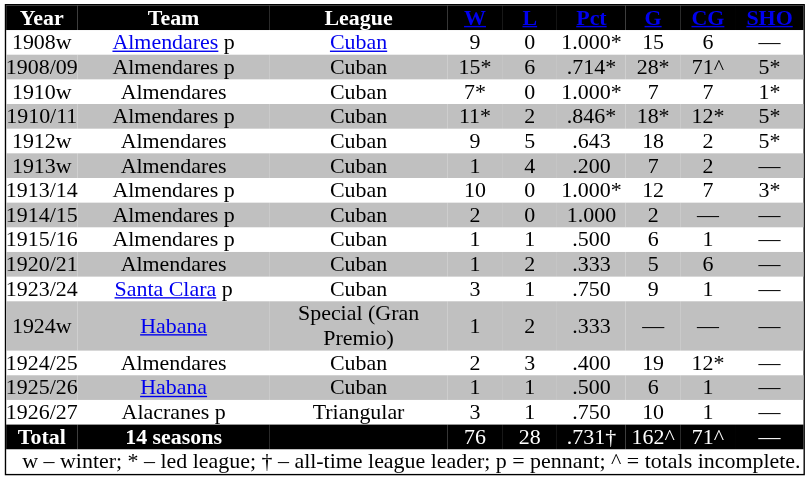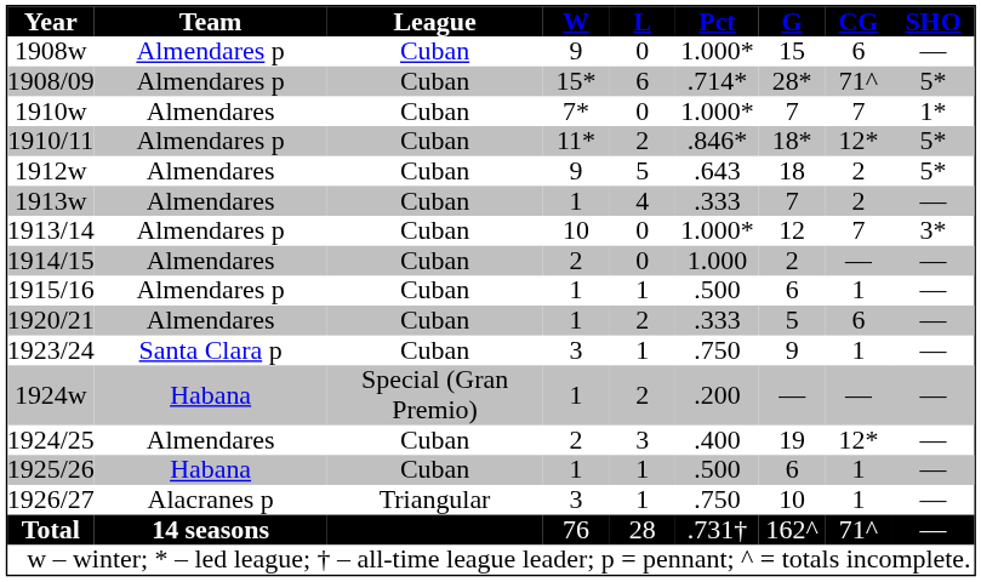1913w | column 6: .200 -> .333
1914/15 | column 2: Almendares p -> Almendares
1924w | column 6: .333 -> .200
